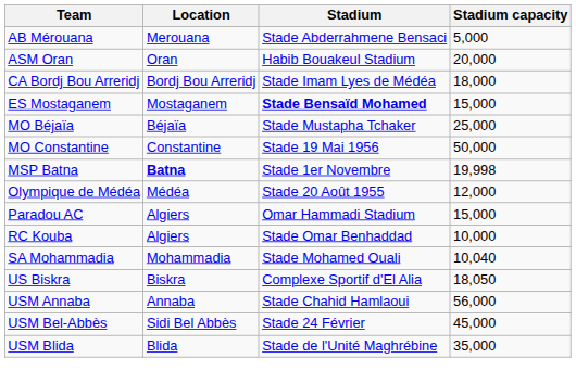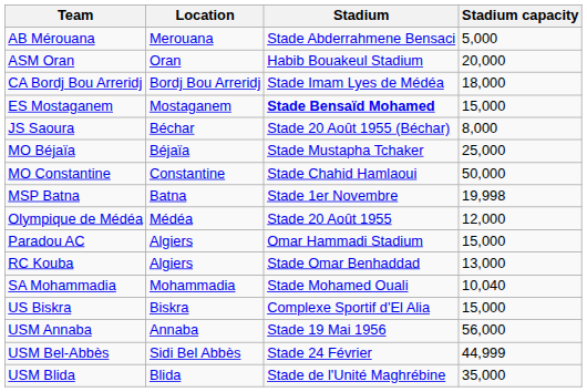+ row: JS Saoura | Béchar | Stade 20 Août 1955 (Béchar) | 8,000
MO Constantine | Stadium: Stade 19 Mai 1956 -> Stade Chahid Hamlaoui
MSP Batna | Location: bold -> normal
RC Kouba | Stadium capacity: 10,000 -> 13,000
US Biskra | Stadium capacity: 18,050 -> 15,000
USM Annaba | Stadium: Stade Chahid Hamlaoui -> Stade 19 Mai 1956
USM Bel-Abbès | Stadium capacity: 45,000 -> 44,999
